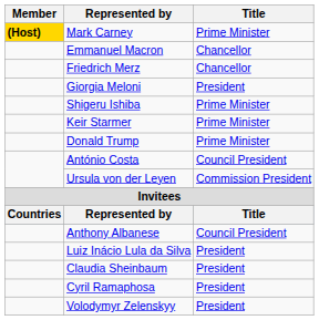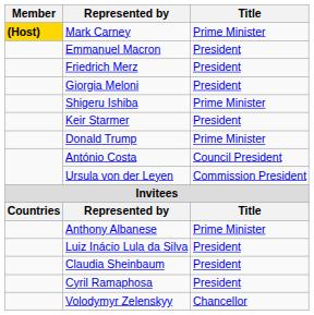Emmanuel Macron | Title: Chancellor -> President
Friedrich Merz | Title: Chancellor -> President
Keir Starmer | Title: Prime Minister -> President
Anthony Albanese | Title: Council President -> Prime Minister
Volodymyr Zelenskyy | Title: President -> Chancellor
